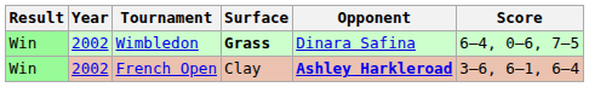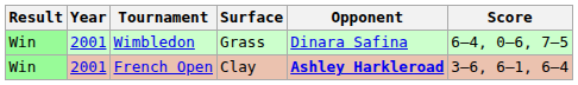Wimbledon | Year: 2002 -> 2001
Wimbledon | Surface: bold -> normal
French Open | Year: 2002 -> 2001
